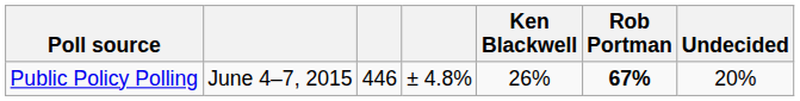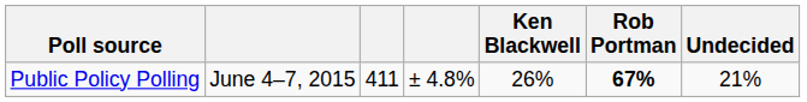Public Policy Polling | column 3: 446 -> 411
Public Policy Polling | Undecided: 20% -> 21%
